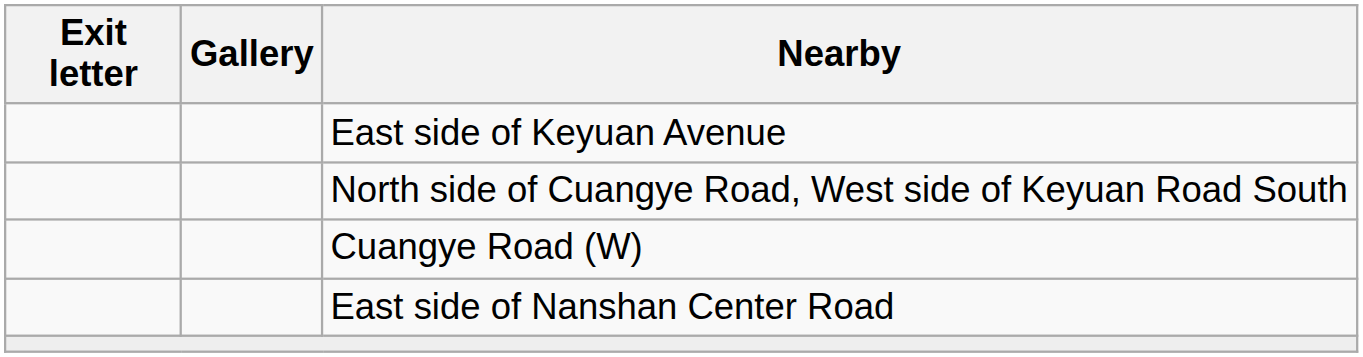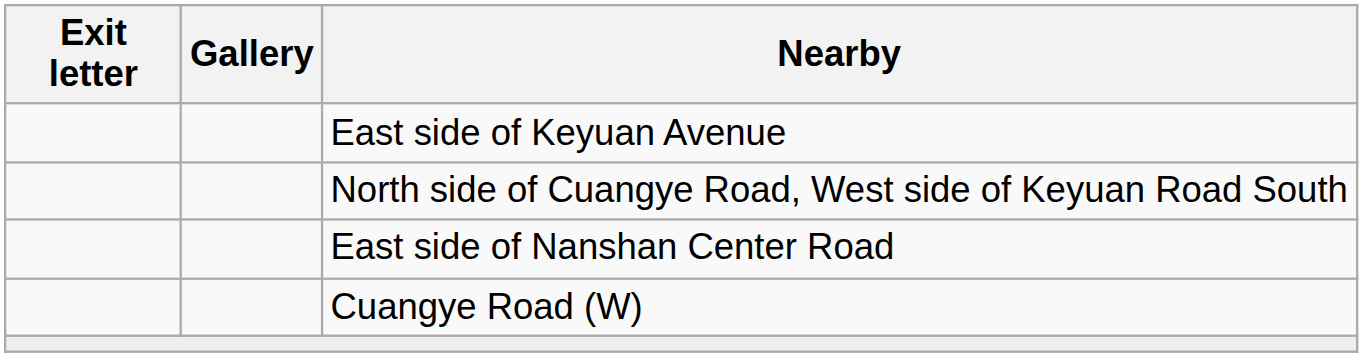rows swapped: Cuangye Road (W) <-> East side of Nanshan Center Road
